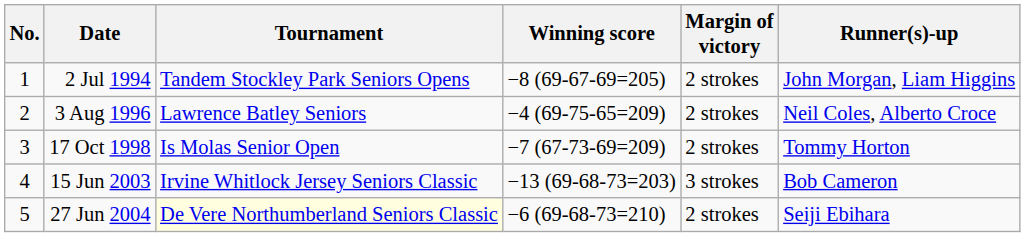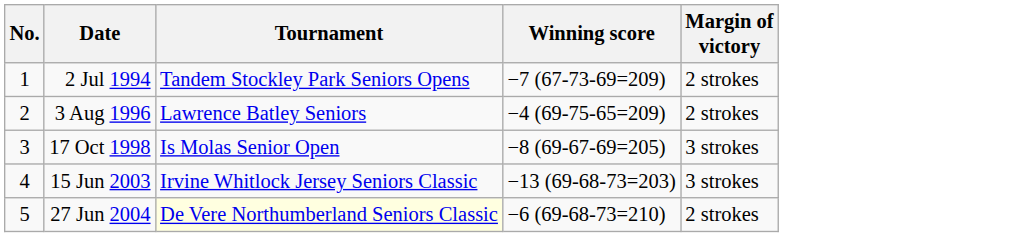- column: Runner(s)-up | John Morgan, Liam Higgins | Neil Coles, Alberto Croce | Tommy Horton | Bob Cameron | Seiji Ebihara
2 Jul 1994 | Winning score: −8 (69-67-69=205) -> −7 (67-73-69=209)
17 Oct 1998 | Winning score: −7 (67-73-69=209) -> −8 (69-67-69=205)
17 Oct 1998 | Margin of victory: 2 strokes -> 3 strokes
